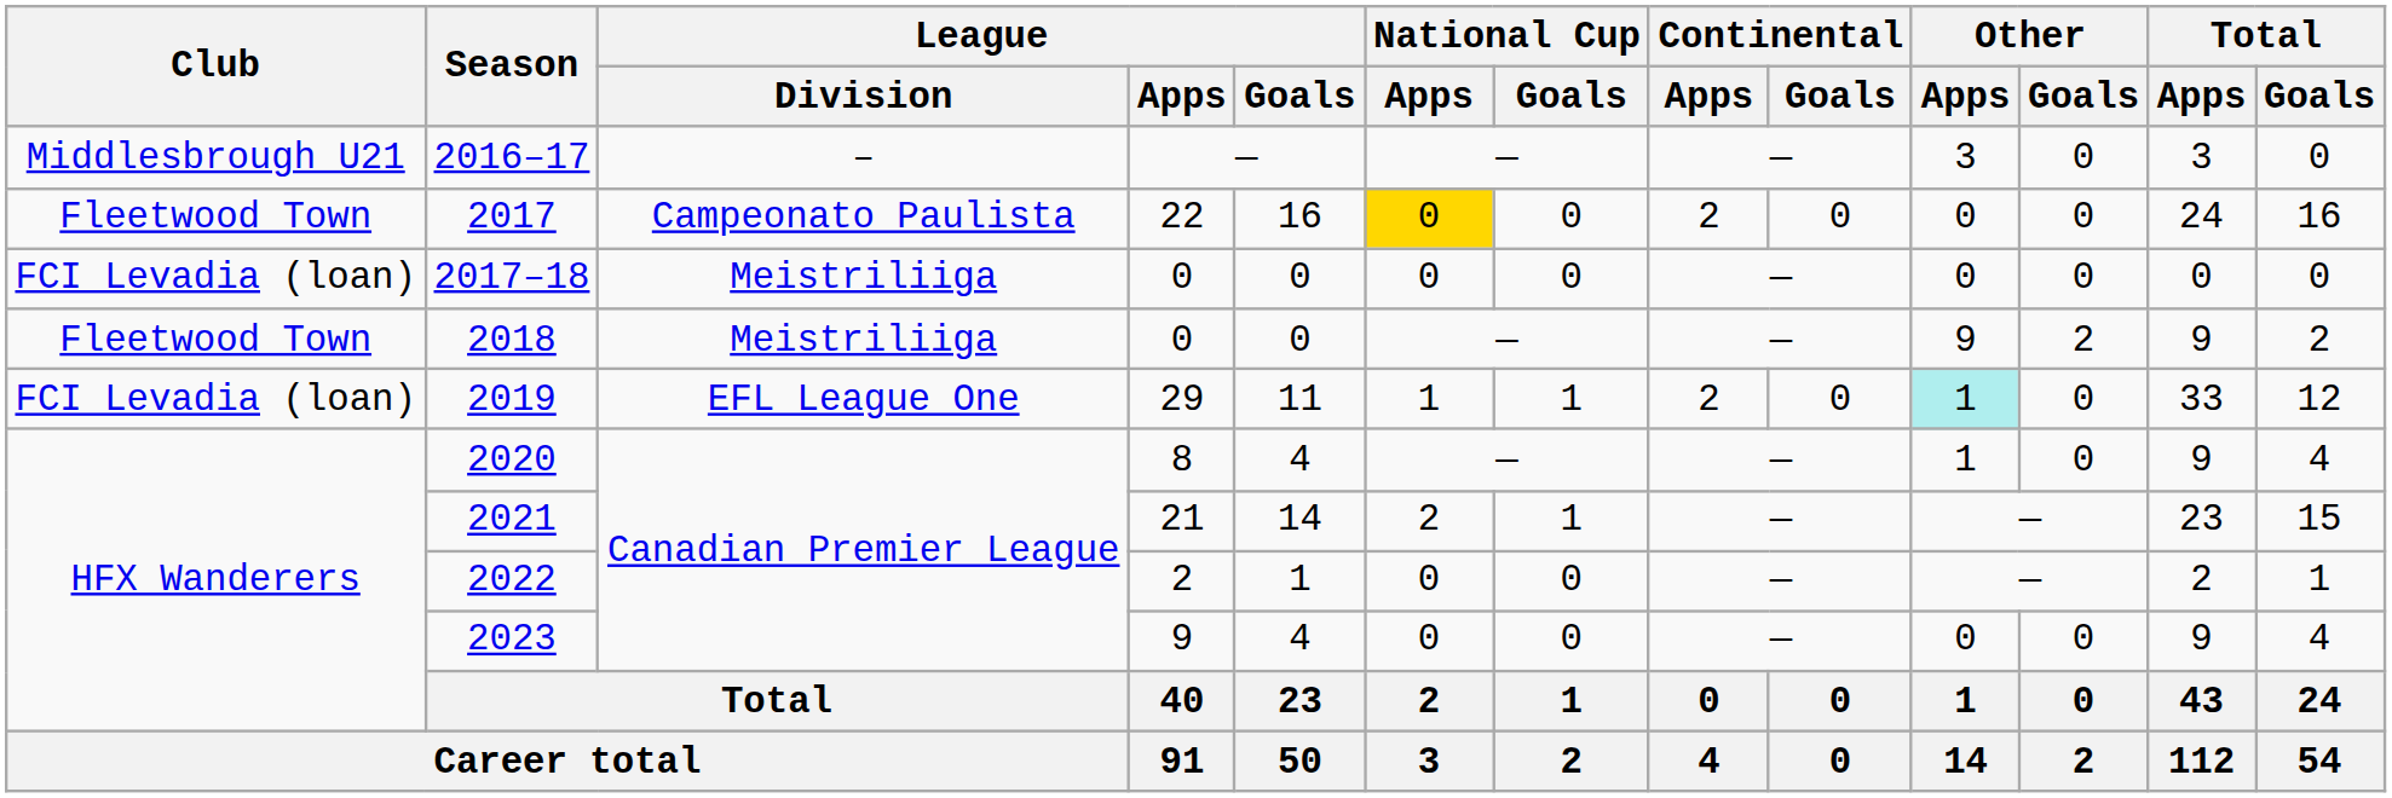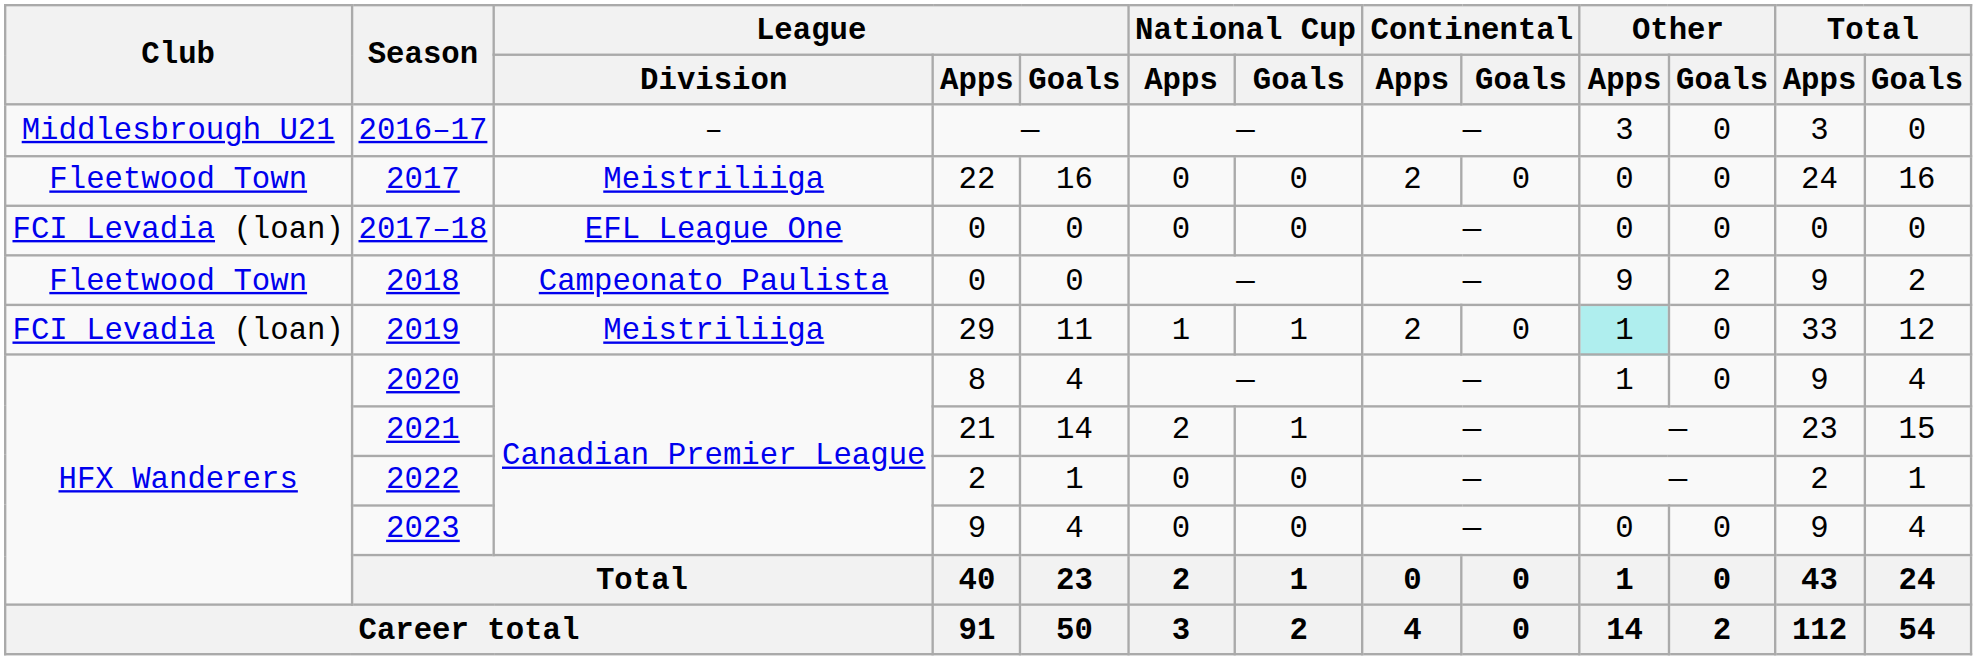2017 | League / Division: Campeonato Paulista -> Meistriliiga
2017 | National Cup / Apps: gold background -> no background
2017–18 | League / Division: Meistriliiga -> EFL League One
2018 | League / Division: Meistriliiga -> Campeonato Paulista
2019 | League / Division: EFL League One -> Meistriliiga
